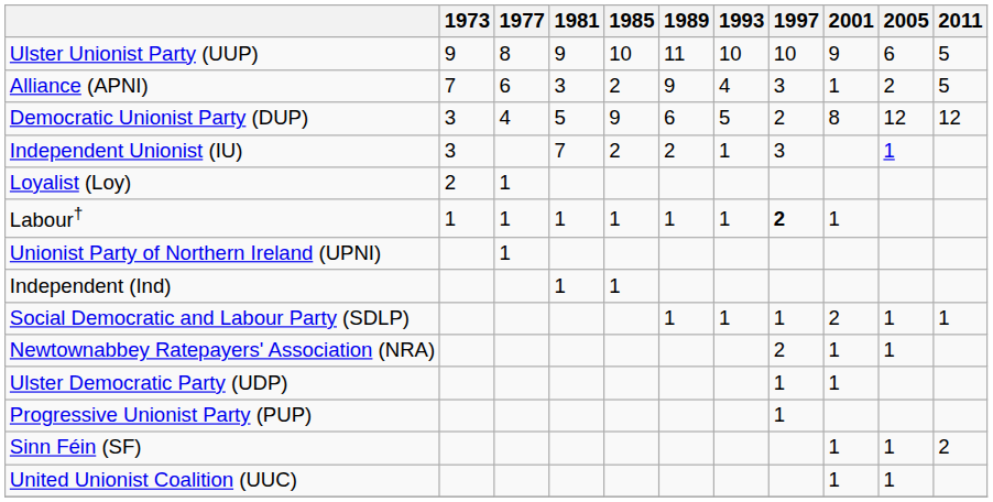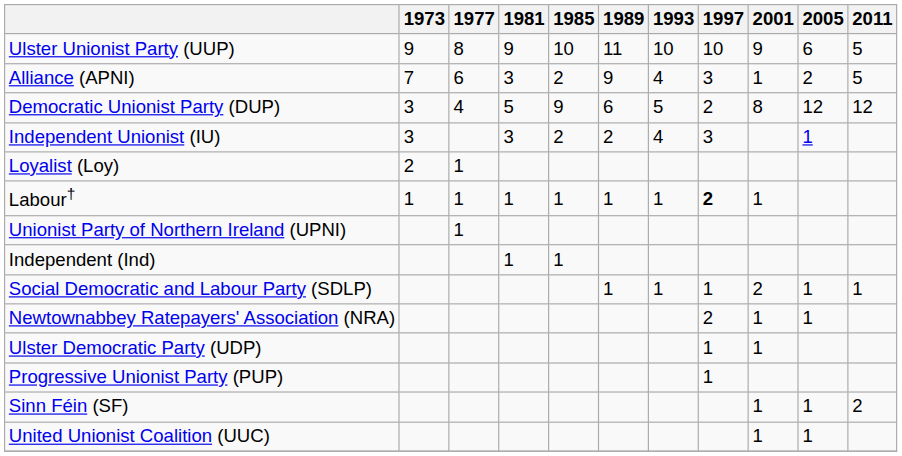Independent Unionist (IU) | 1981: 7 -> 3
Independent Unionist (IU) | 1993: 1 -> 4
